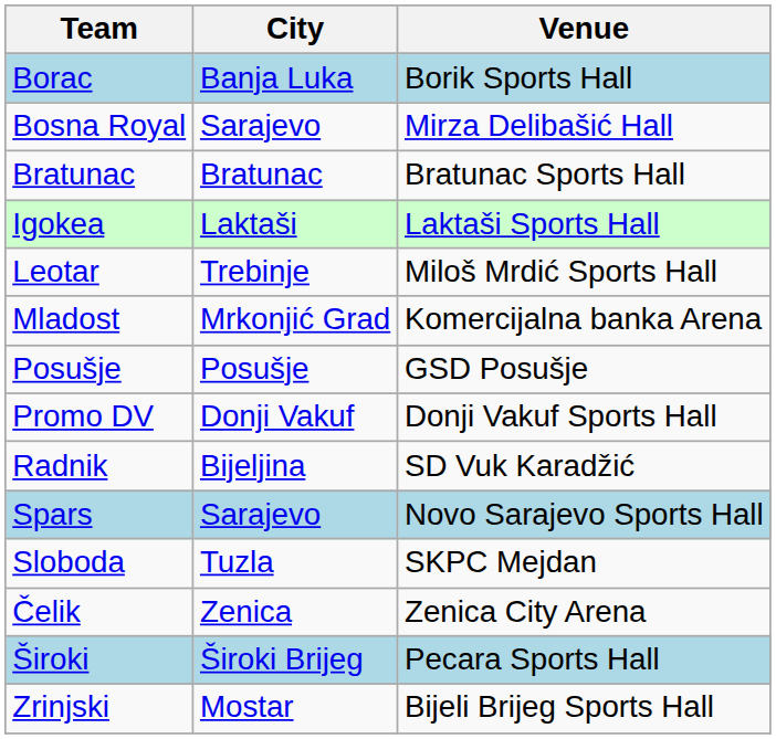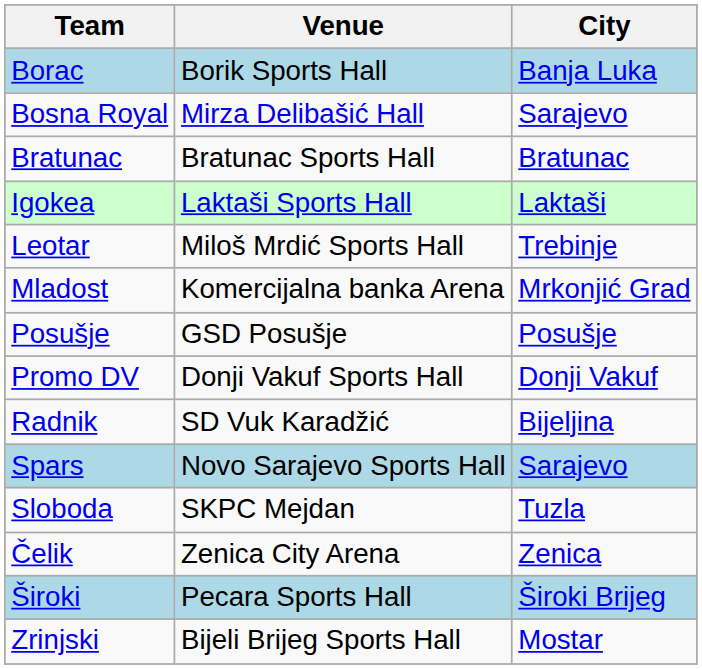columns swapped: City <-> Venue
